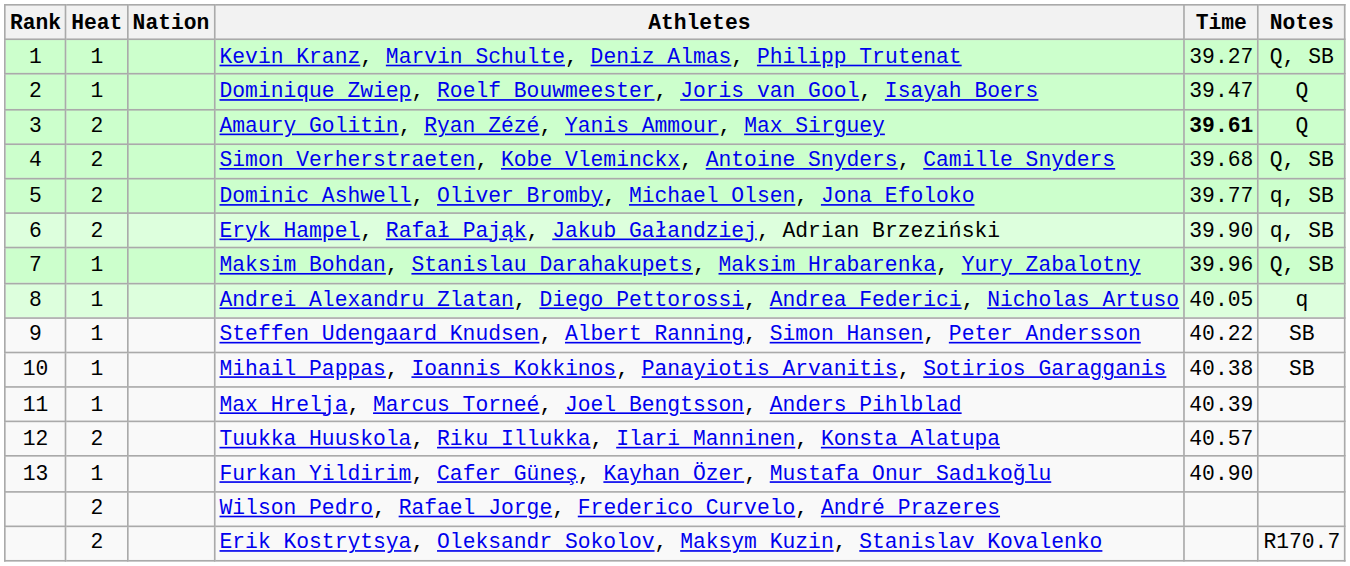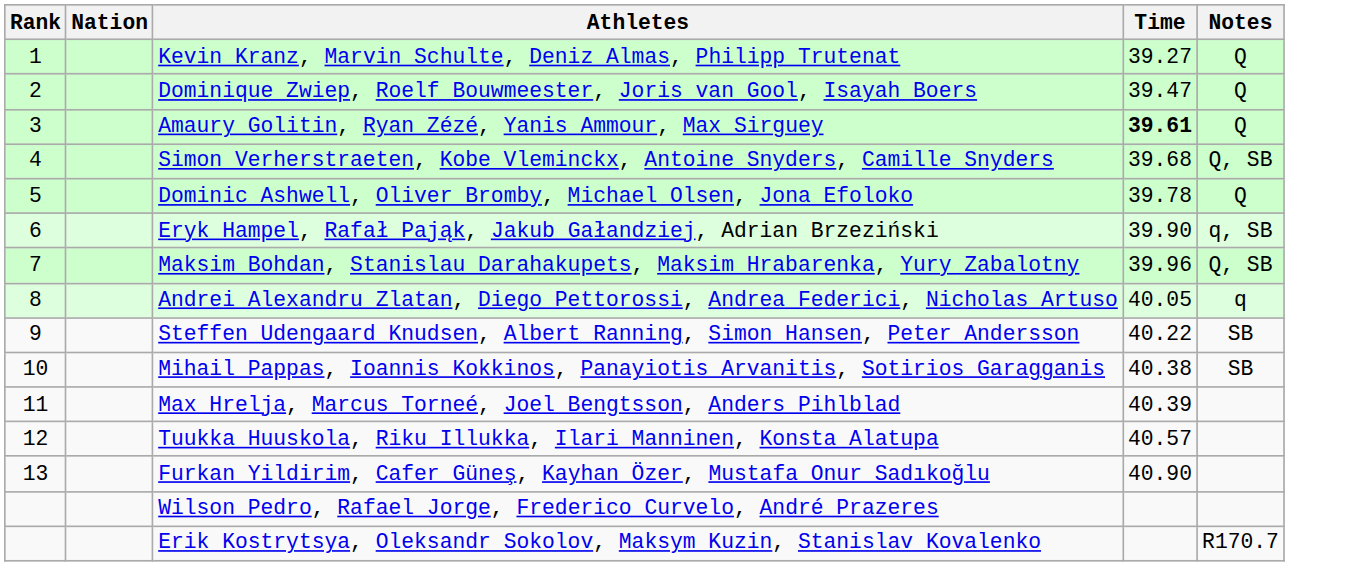- column: Heat | 1 | 1 | 2 | 2 | 2 | 2 | 1 | 1 | 1 | 1 | 1 | 2 | 1 | 2 | 2
Kevin Kranz, Marvin Schulte, Deniz Almas, Philipp Trutenat | Notes: Q, SB -> Q
Dominic Ashwell, Oliver Bromby, Michael Olsen, Jona Efoloko | Time: 39.77 -> 39.78
Dominic Ashwell, Oliver Bromby, Michael Olsen, Jona Efoloko | Notes: q, SB -> Q
